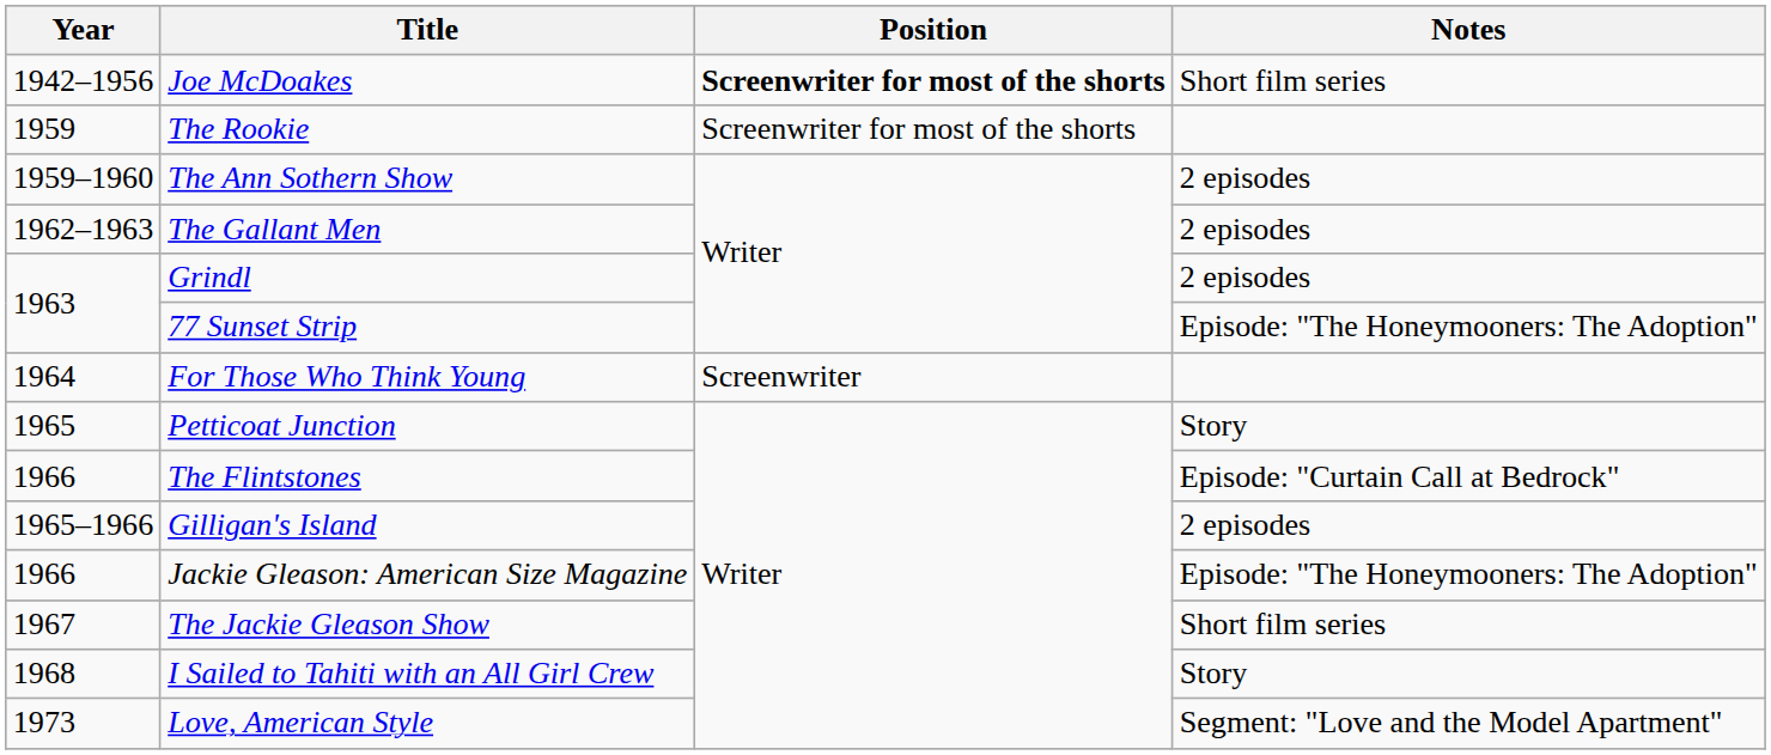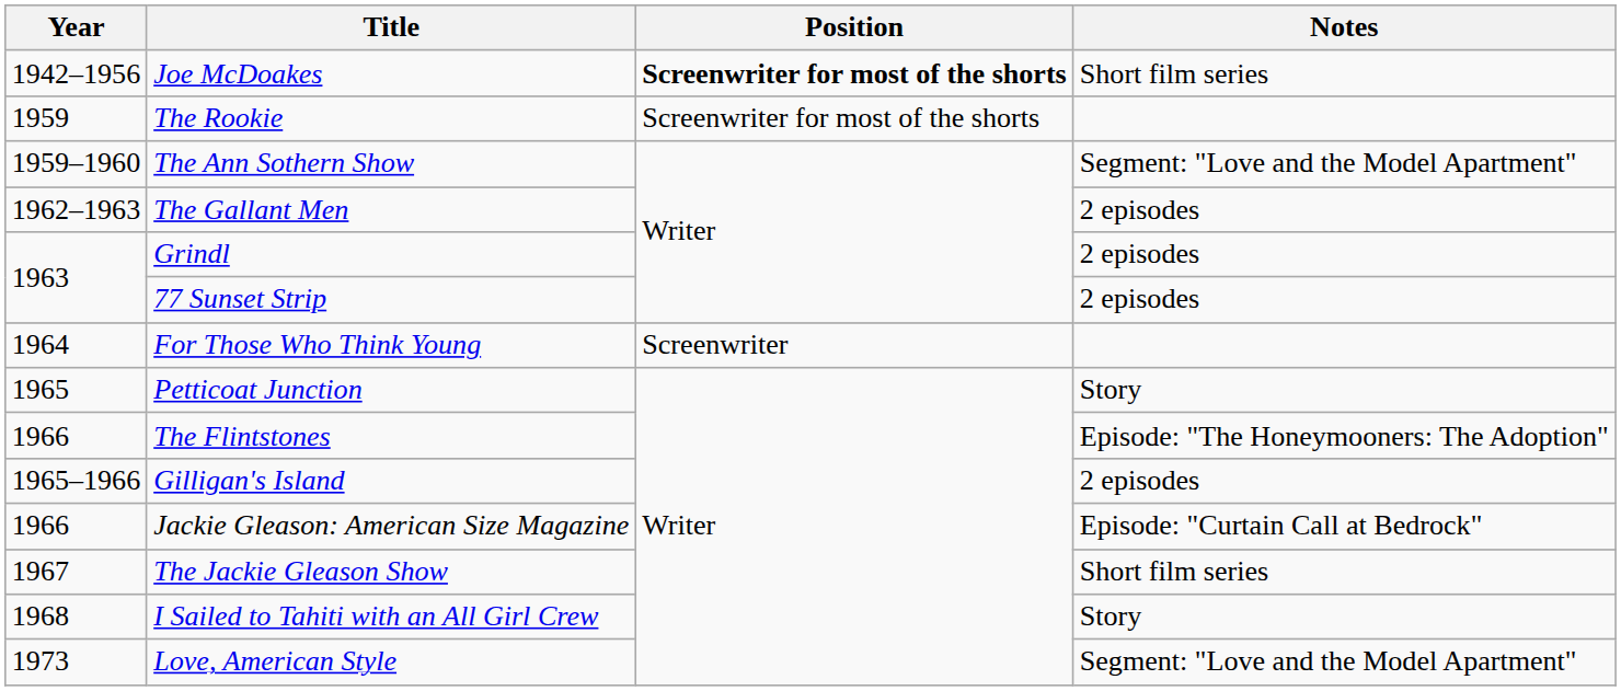The Ann Sothern Show | Notes: 2 episodes -> Segment: "Love and the Model Apartment"
77 Sunset Strip | Notes: Episode: "The Honeymooners: The Adoption" -> 2 episodes
The Flintstones | Notes: Episode: "Curtain Call at Bedrock" -> Episode: "The Honeymooners: The Adoption"
Jackie Gleason: American Size Magazine | Notes: Episode: "The Honeymooners: The Adoption" -> Episode: "Curtain Call at Bedrock"
